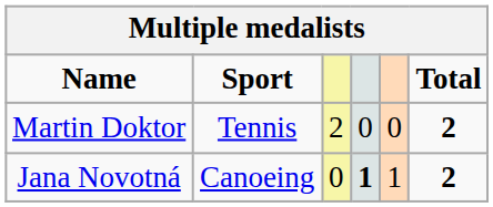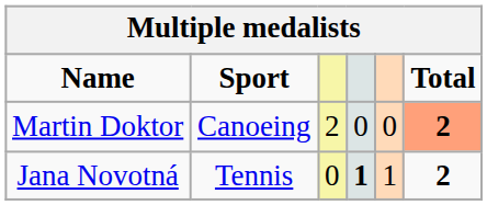Martin Doktor | Sport: Tennis -> Canoeing
Martin Doktor | Total: no background -> lightsalmon background
Jana Novotná | Sport: Canoeing -> Tennis
